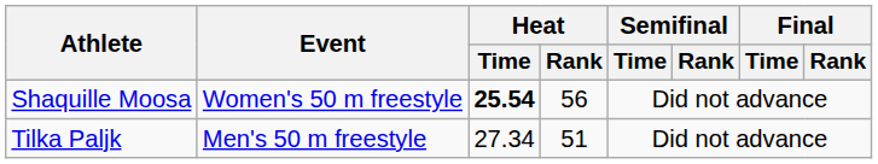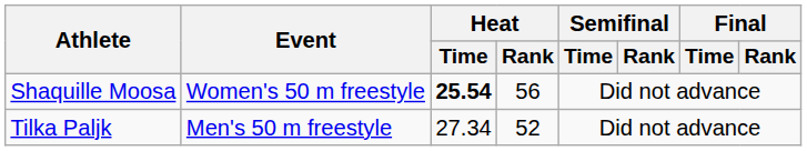Tilka Paljk | Heat / Rank: 51 -> 52
